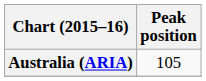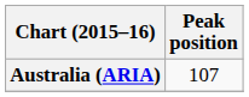Australia (ARIA) | Peak position: 105 -> 107
